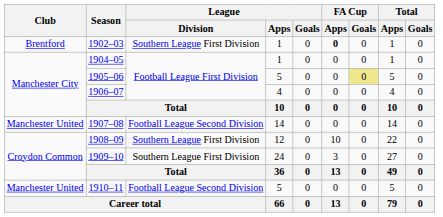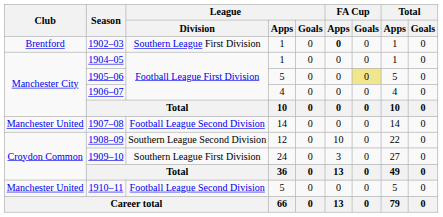1908–09 | League / Division: Southern League First Division -> Southern League Second Division
